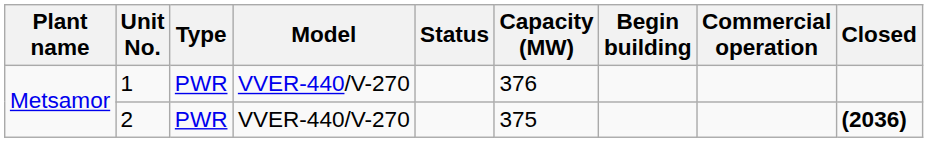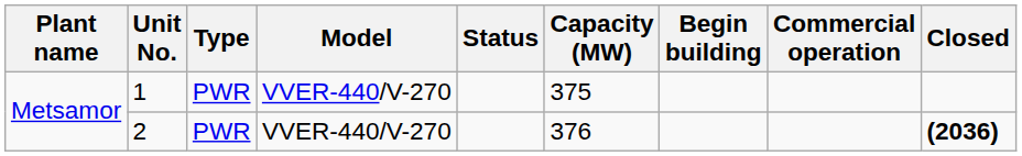1 | Capacity (MW): 376 -> 375
2 | Capacity (MW): 375 -> 376
